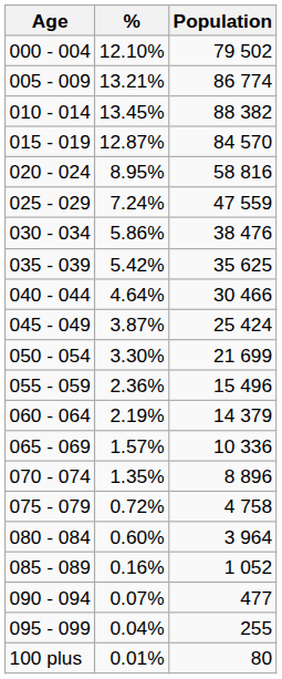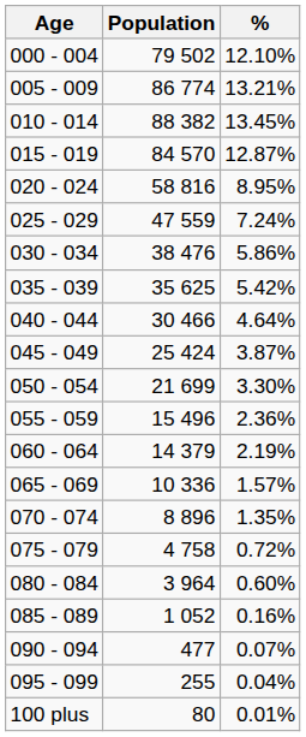columns swapped: Population <-> %
